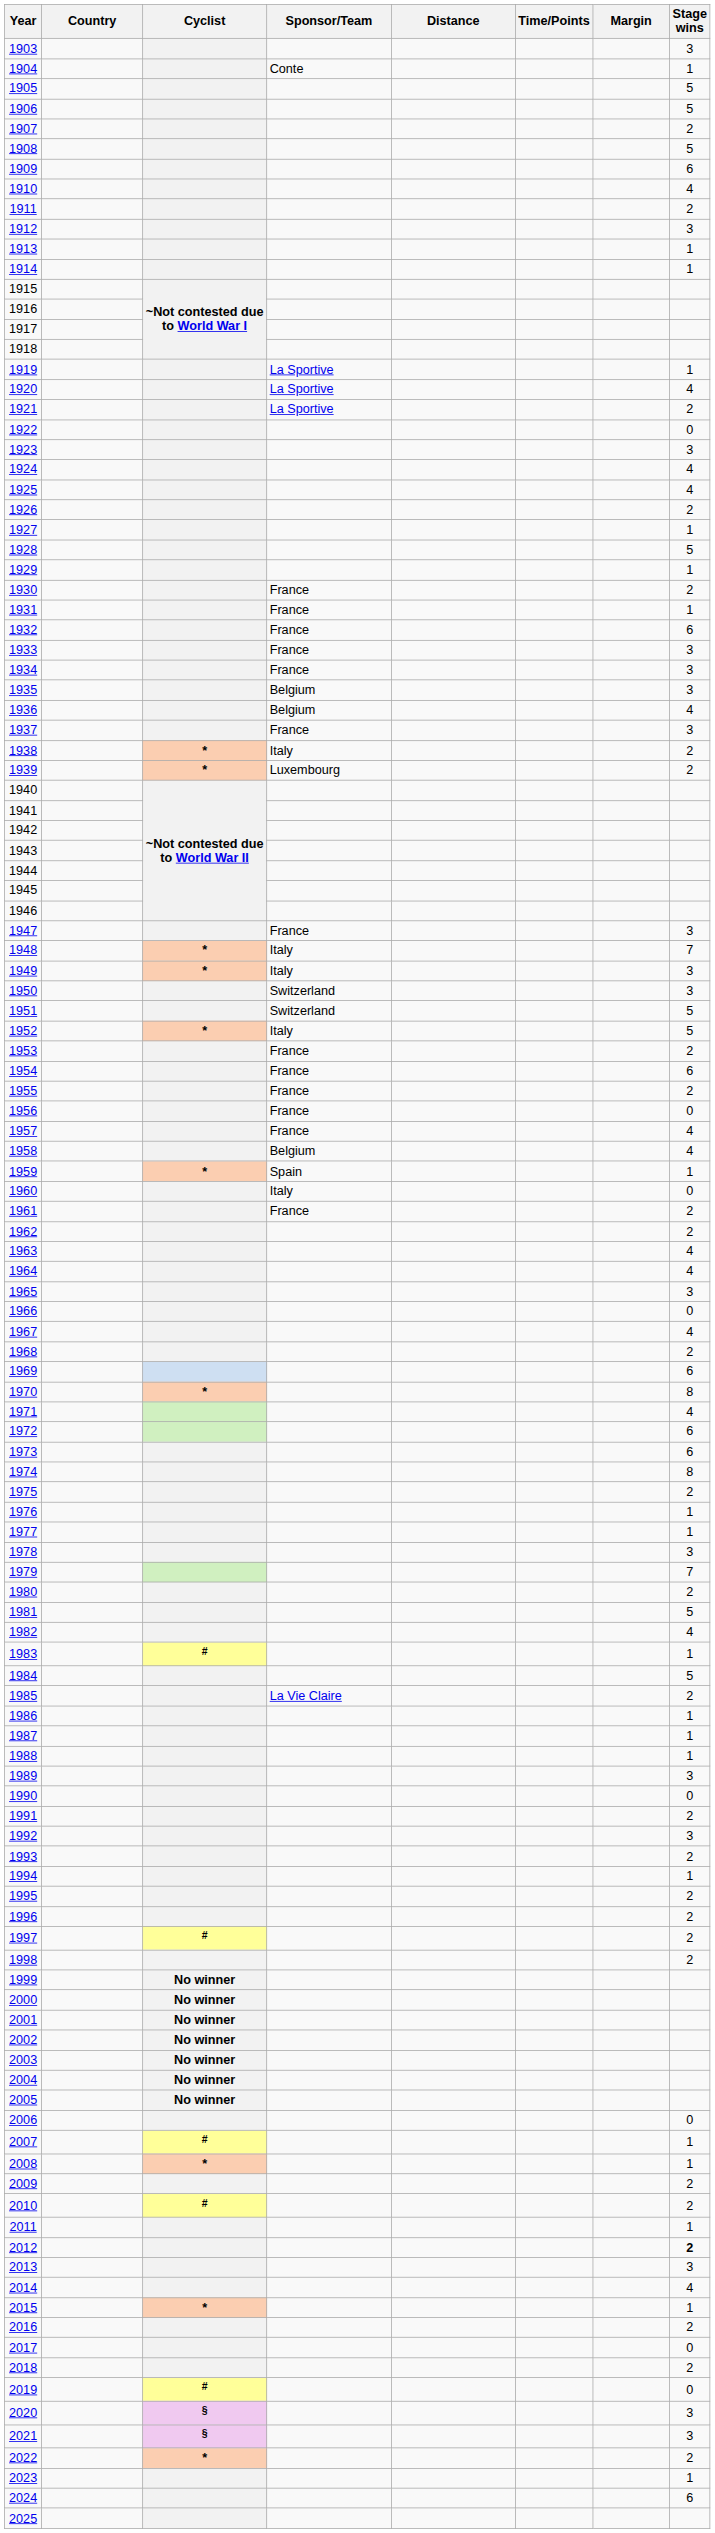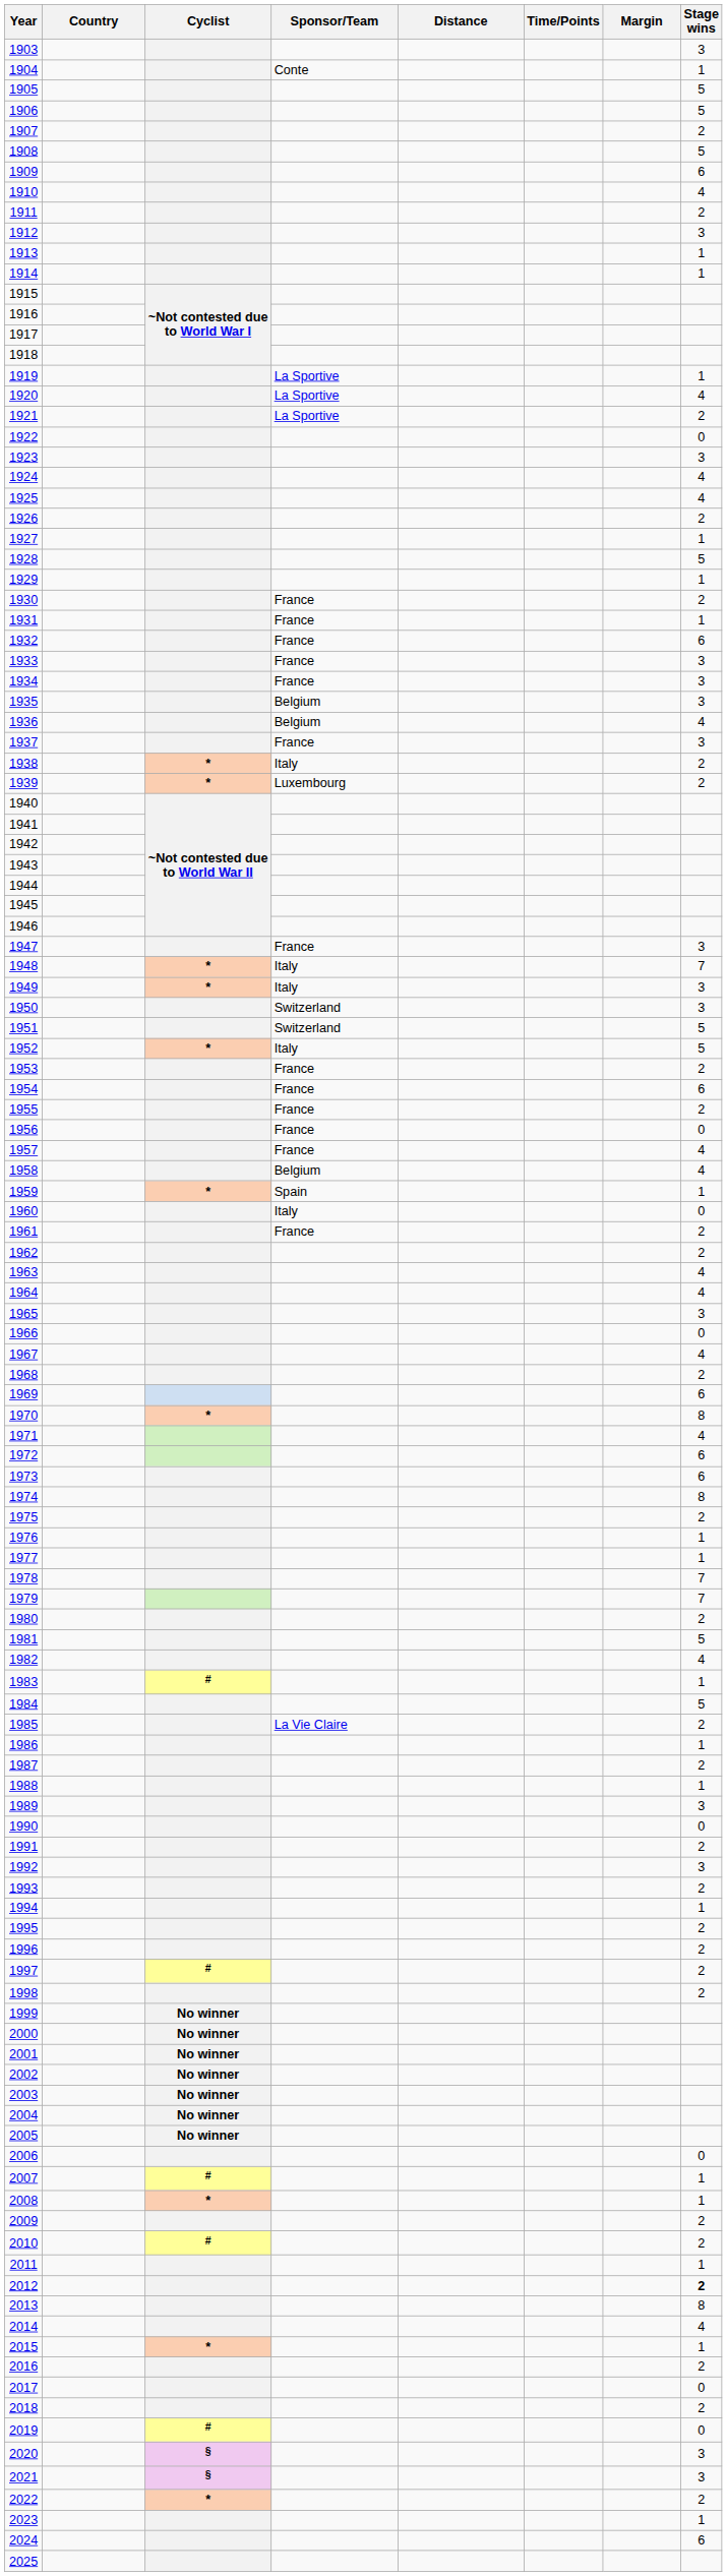1978 | Stage wins: 3 -> 7
1987 | Stage wins: 1 -> 2
2013 | Stage wins: 3 -> 8
